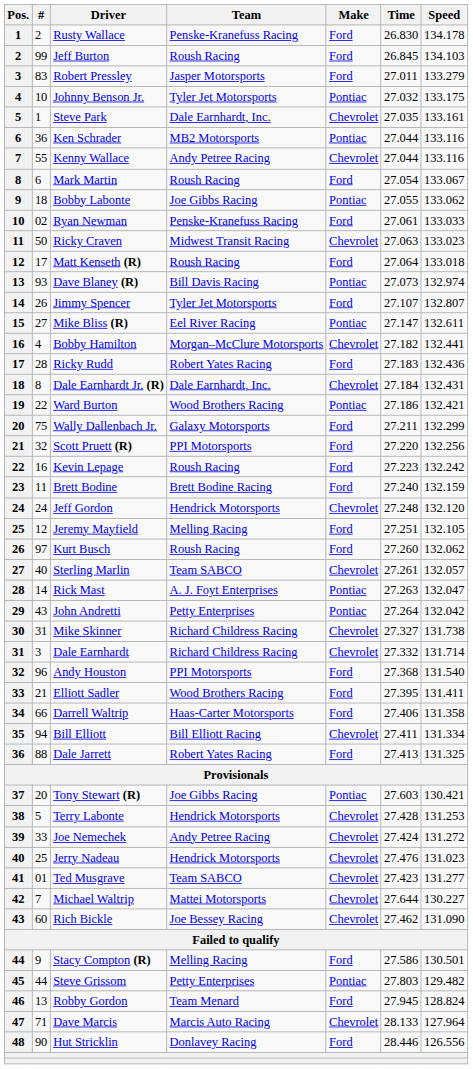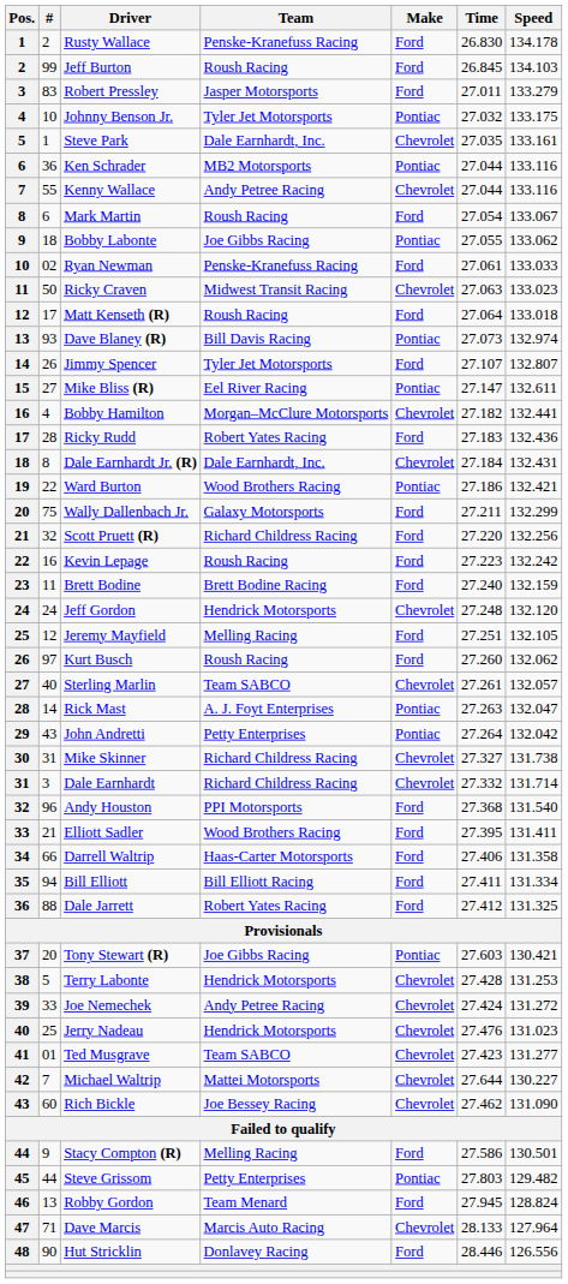Scott Pruett (R) | Team: PPI Motorsports -> Richard Childress Racing
Bill Elliott | Make: Chevrolet -> Ford
Dale Jarrett | Time: 27.413 -> 27.412
